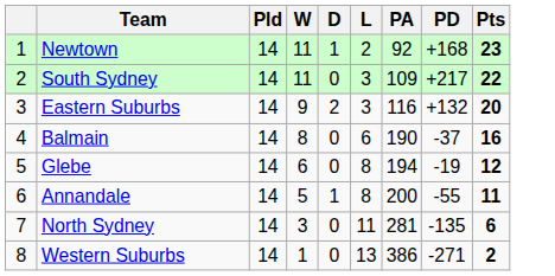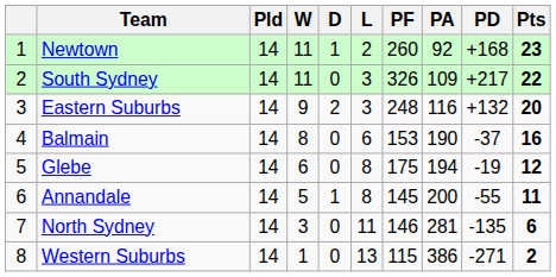+ column: PF | 260 | 326 | 248 | 153 | 175 | 145 | 146 | 115
